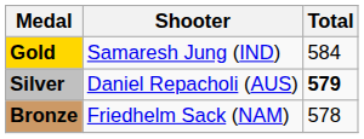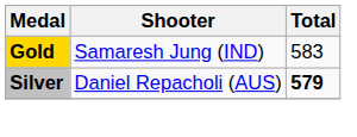Gold | Total: 584 -> 583
- row: Bronze | Friedhelm Sack (NAM) | 578
